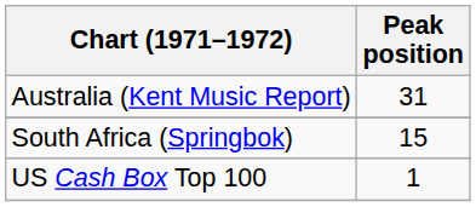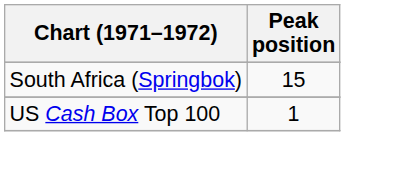- row: Australia (Kent Music Report) | 31
